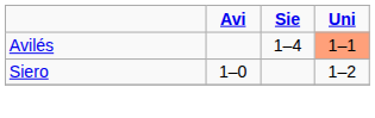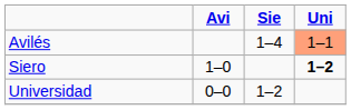Siero | Uni: normal -> bold
+ row: Universidad | 0–0 | 1–2
